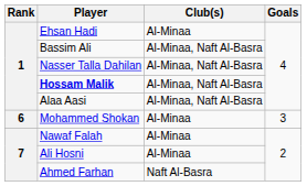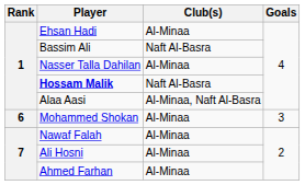Bassim Ali | Club(s): Al-Minaa, Naft Al-Basra -> Naft Al-Basra
Nasser Talla Dahilan | Club(s): Al-Minaa, Naft Al-Basra -> Al-Minaa
Hossam Malik | Club(s): Al-Minaa, Naft Al-Basra -> Naft Al-Basra
Ahmed Farhan | Club(s): Naft Al-Basra -> Al-Minaa
